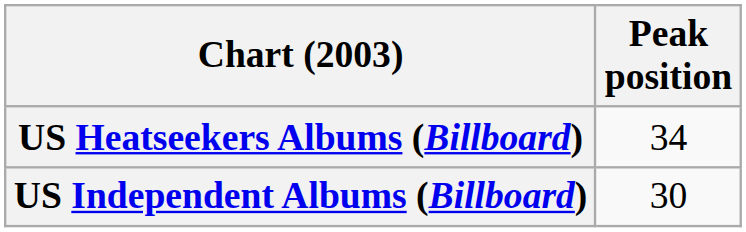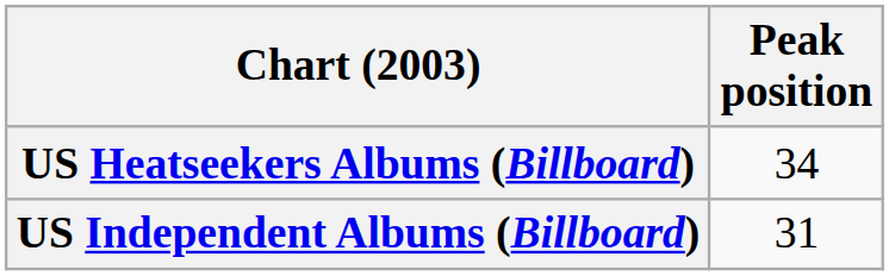US Independent Albums (Billboard) | Peak position: 30 -> 31
